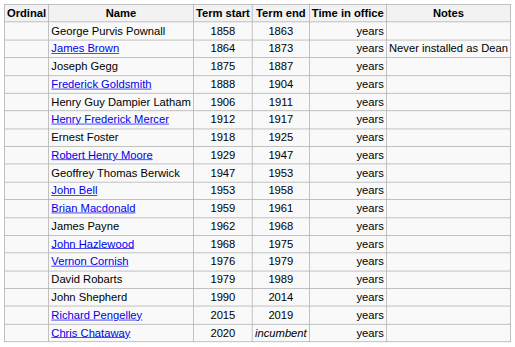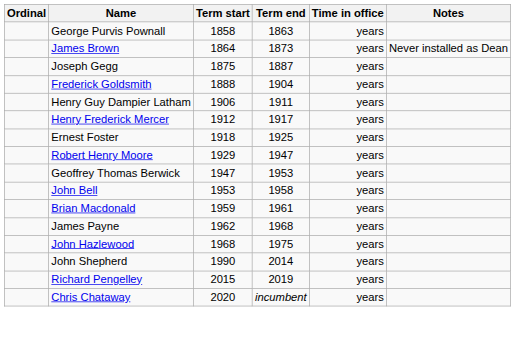- row: Vernon Cornish | 1976 | 1979 | years
- row: David Robarts | 1979 | 1989 | years
